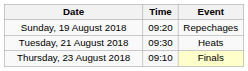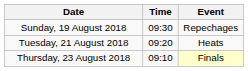Sunday, 19 August 2018 | Time: 09:20 -> 09:30
Tuesday, 21 August 2018 | Time: 09:30 -> 09:20
